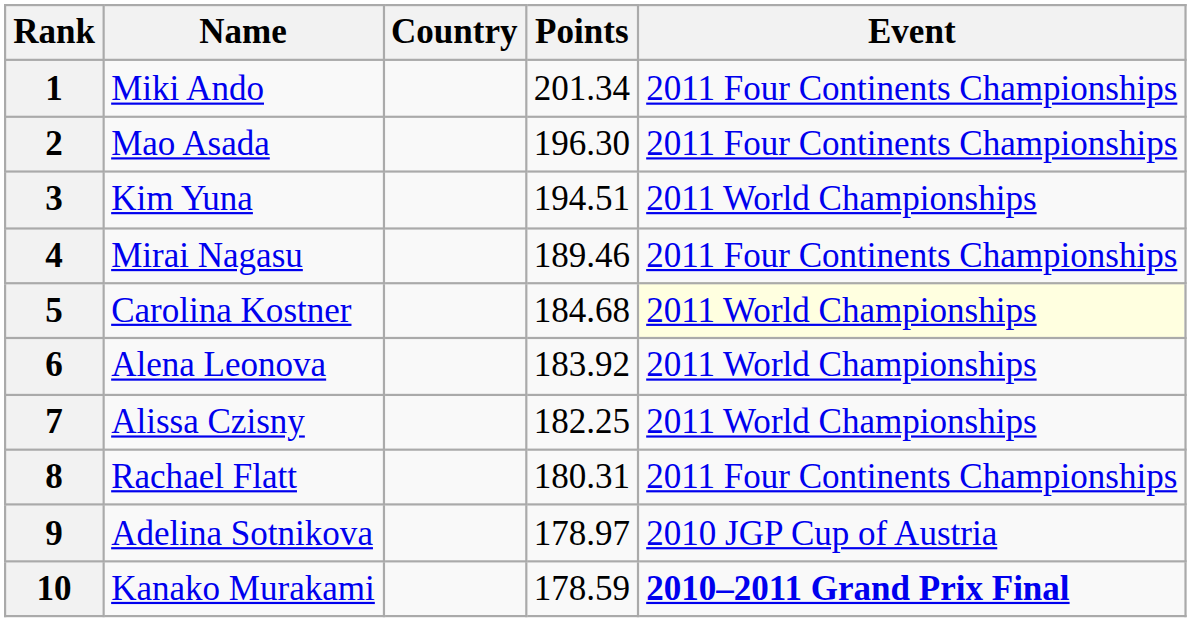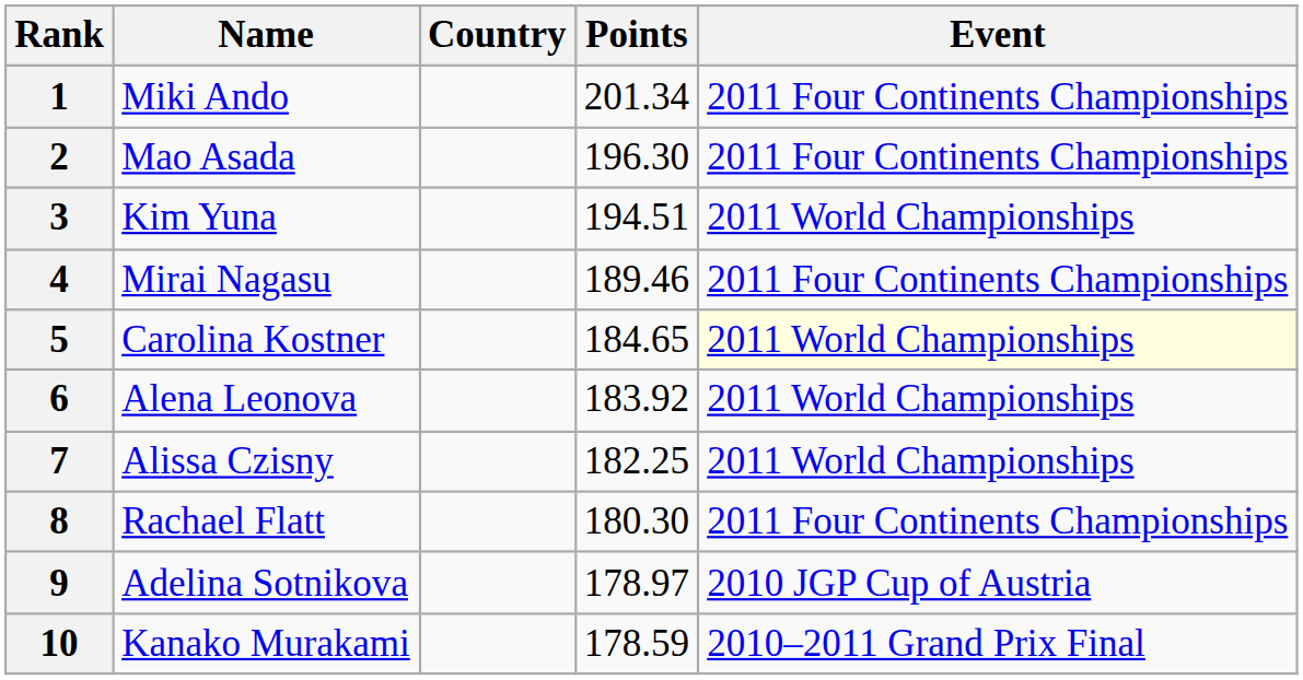5 | Points: 184.68 -> 184.65
8 | Points: 180.31 -> 180.30
10 | Event: bold -> normal
